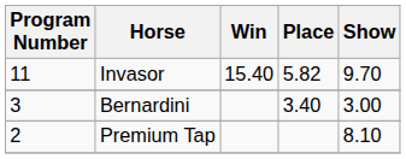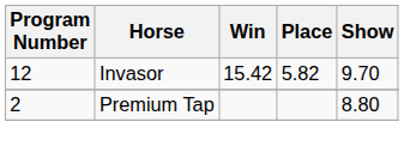Invasor | Program Number: 11 -> 12
Invasor | Win: 15.40 -> 15.42
- row: 3 | Bernardini | 3.40 | 3.00
Premium Tap | Show: 8.10 -> 8.80
